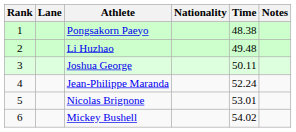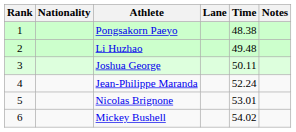columns swapped: Lane <-> Nationality
